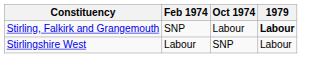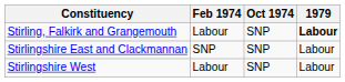Stirling, Falkirk and Grangemouth | Feb 1974: SNP -> Labour
Stirling, Falkirk and Grangemouth | Oct 1974: Labour -> SNP
+ row: Stirlingshire East and Clackmannan | SNP | SNP | Labour
